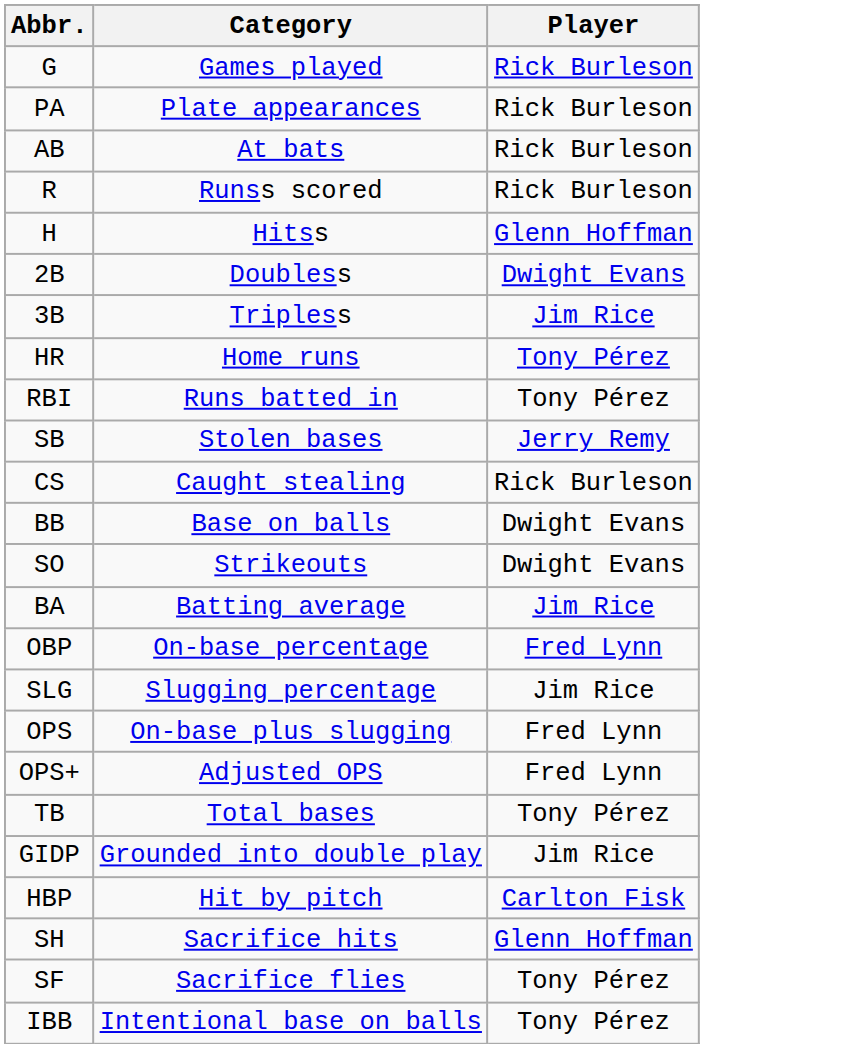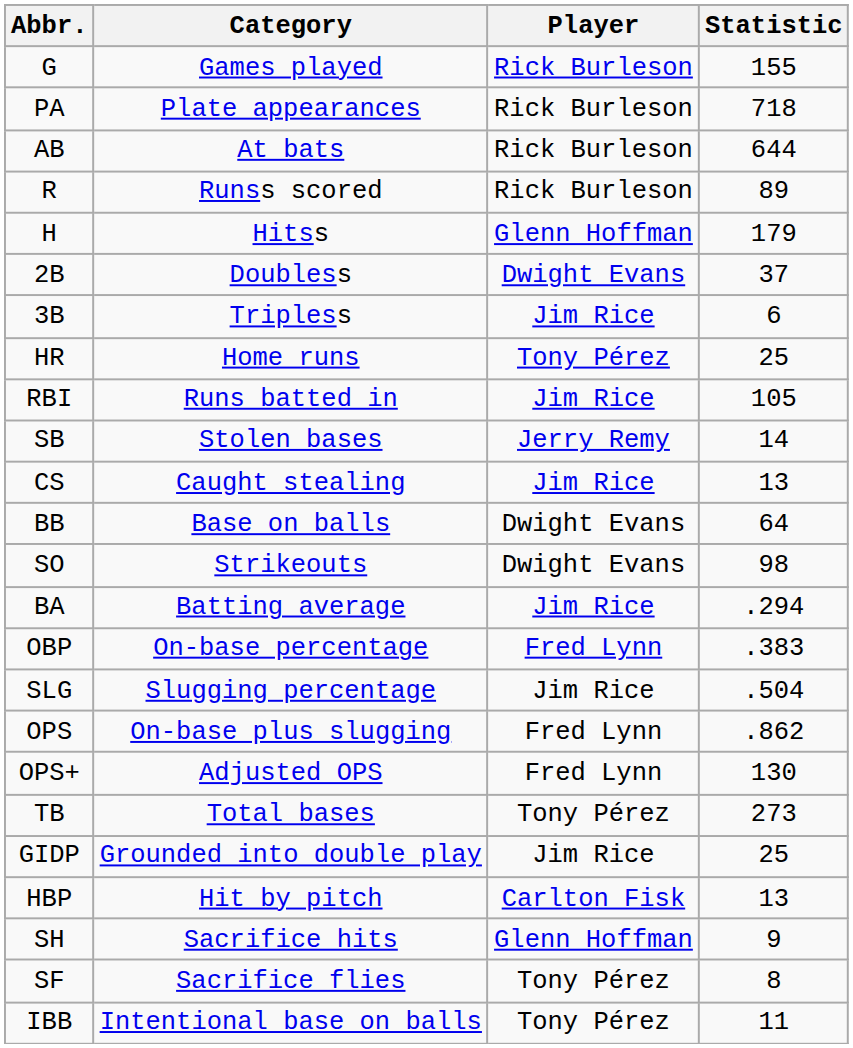+ column: Statistic | 155 | 718 | 644 | 89 | 179 | 37 | 6 | 25 | 105 | 14 | 13 | 64 | 98 | .294 | .383 | .504 | .862 | 130 | 273 | 25 | 13 | 9 | 8 | 11
RBI | Player: Tony Pérez -> Jim Rice
CS | Player: Rick Burleson -> Jim Rice
